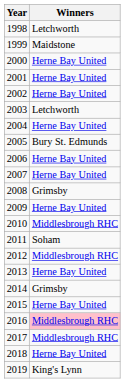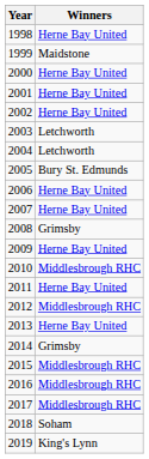1998 | Winners: Letchworth -> Herne Bay United
2004 | Winners: Herne Bay United -> Letchworth
2011 | Winners: Soham -> Herne Bay United
2015 | Winners: Herne Bay United -> Middlesbrough RHC
2016 | Winners: pink background -> no background
2018 | Winners: Herne Bay United -> Soham
